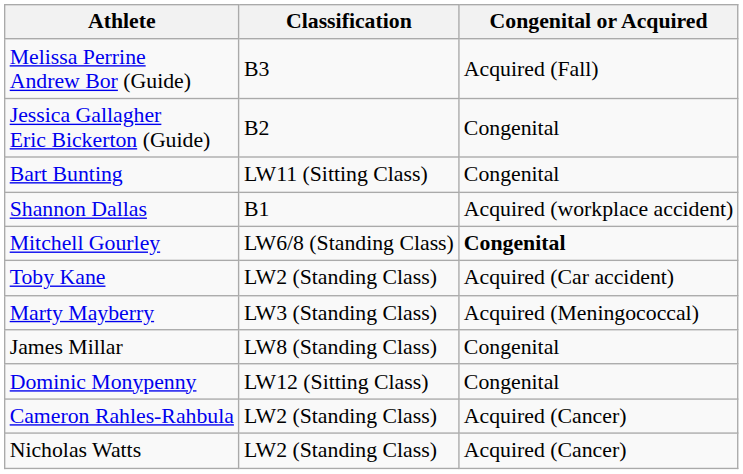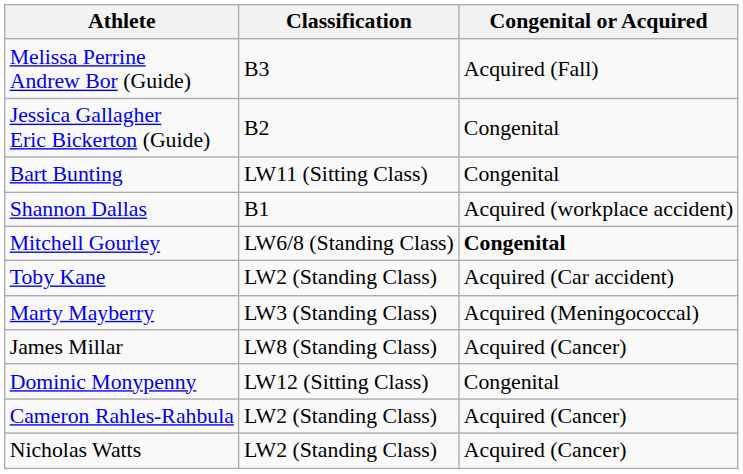James Millar | Congenital or Acquired: Congenital -> Acquired (Cancer)
